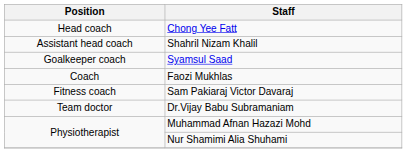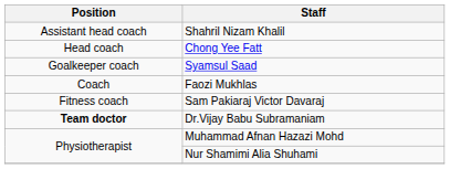rows swapped: Chong Yee Fatt <-> Shahril Nizam Khalil
Dr.Vijay Babu Subramaniam | Position: normal -> bold
